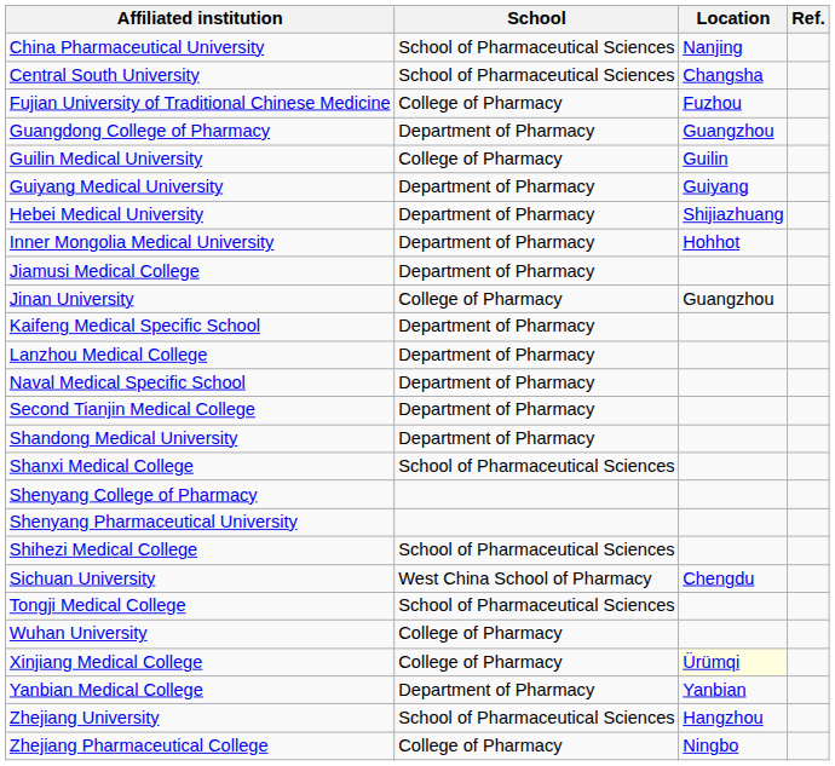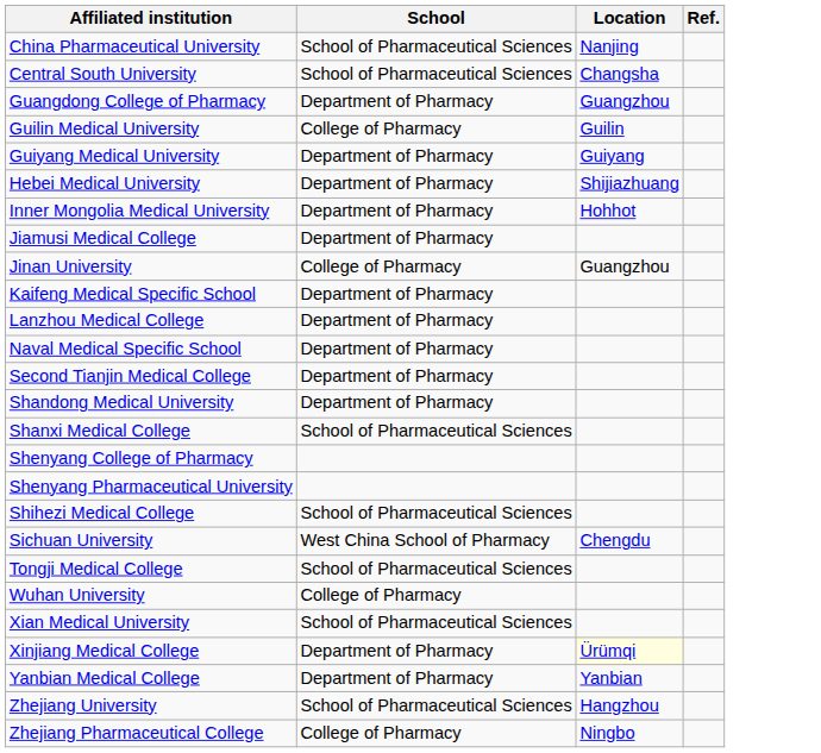- row: Fujian University of Traditional Chinese Medicine | College of Pharmacy | Fuzhou
+ row: Xian Medical University | School of Pharmaceutical Sciences
Xinjiang Medical College | School: College of Pharmacy -> Department of Pharmacy
